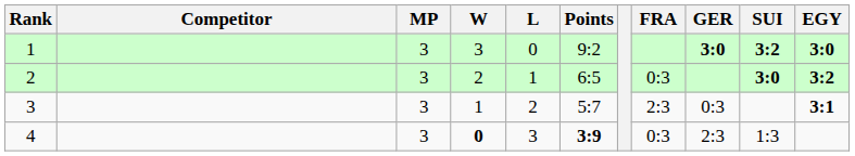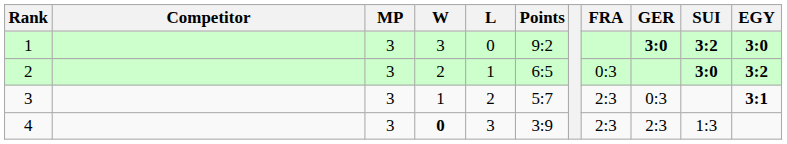4 | Points: bold -> normal
4 | FRA: 0:3 -> 2:3
